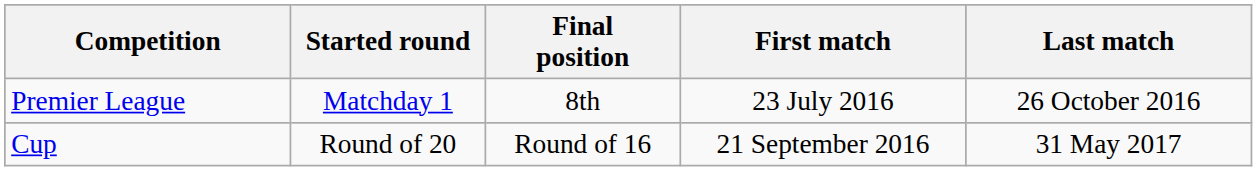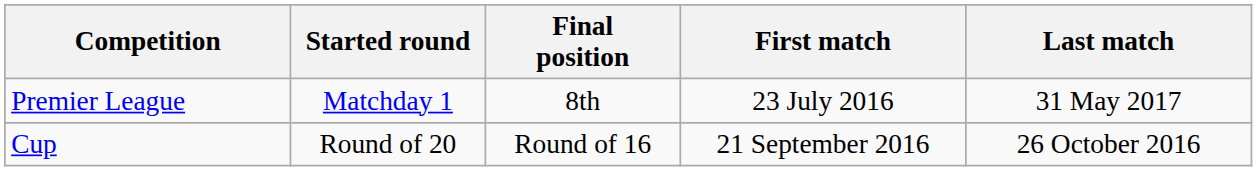Premier League | Last match: 26 October 2016 -> 31 May 2017
Cup | Last match: 31 May 2017 -> 26 October 2016
